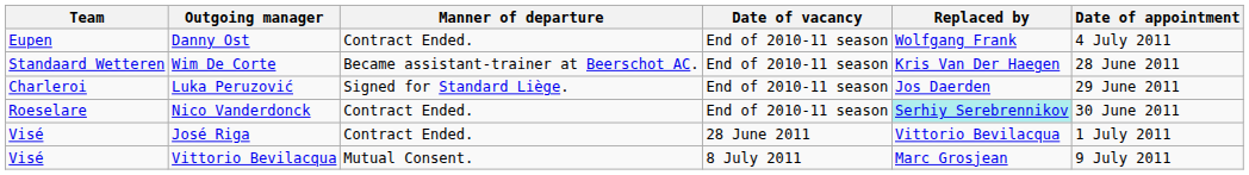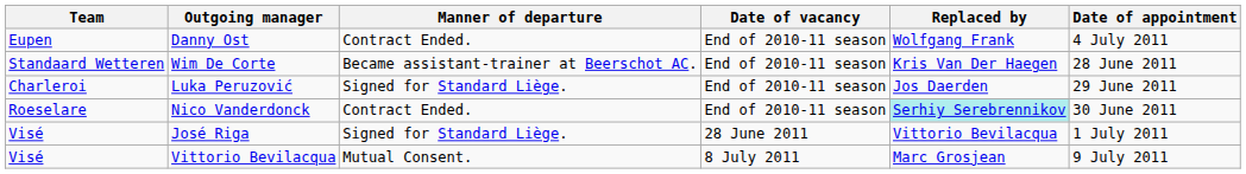José Riga | Manner of departure: Contract Ended. -> Signed for Standard Liège.
